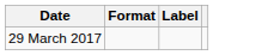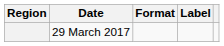+ column: Region
